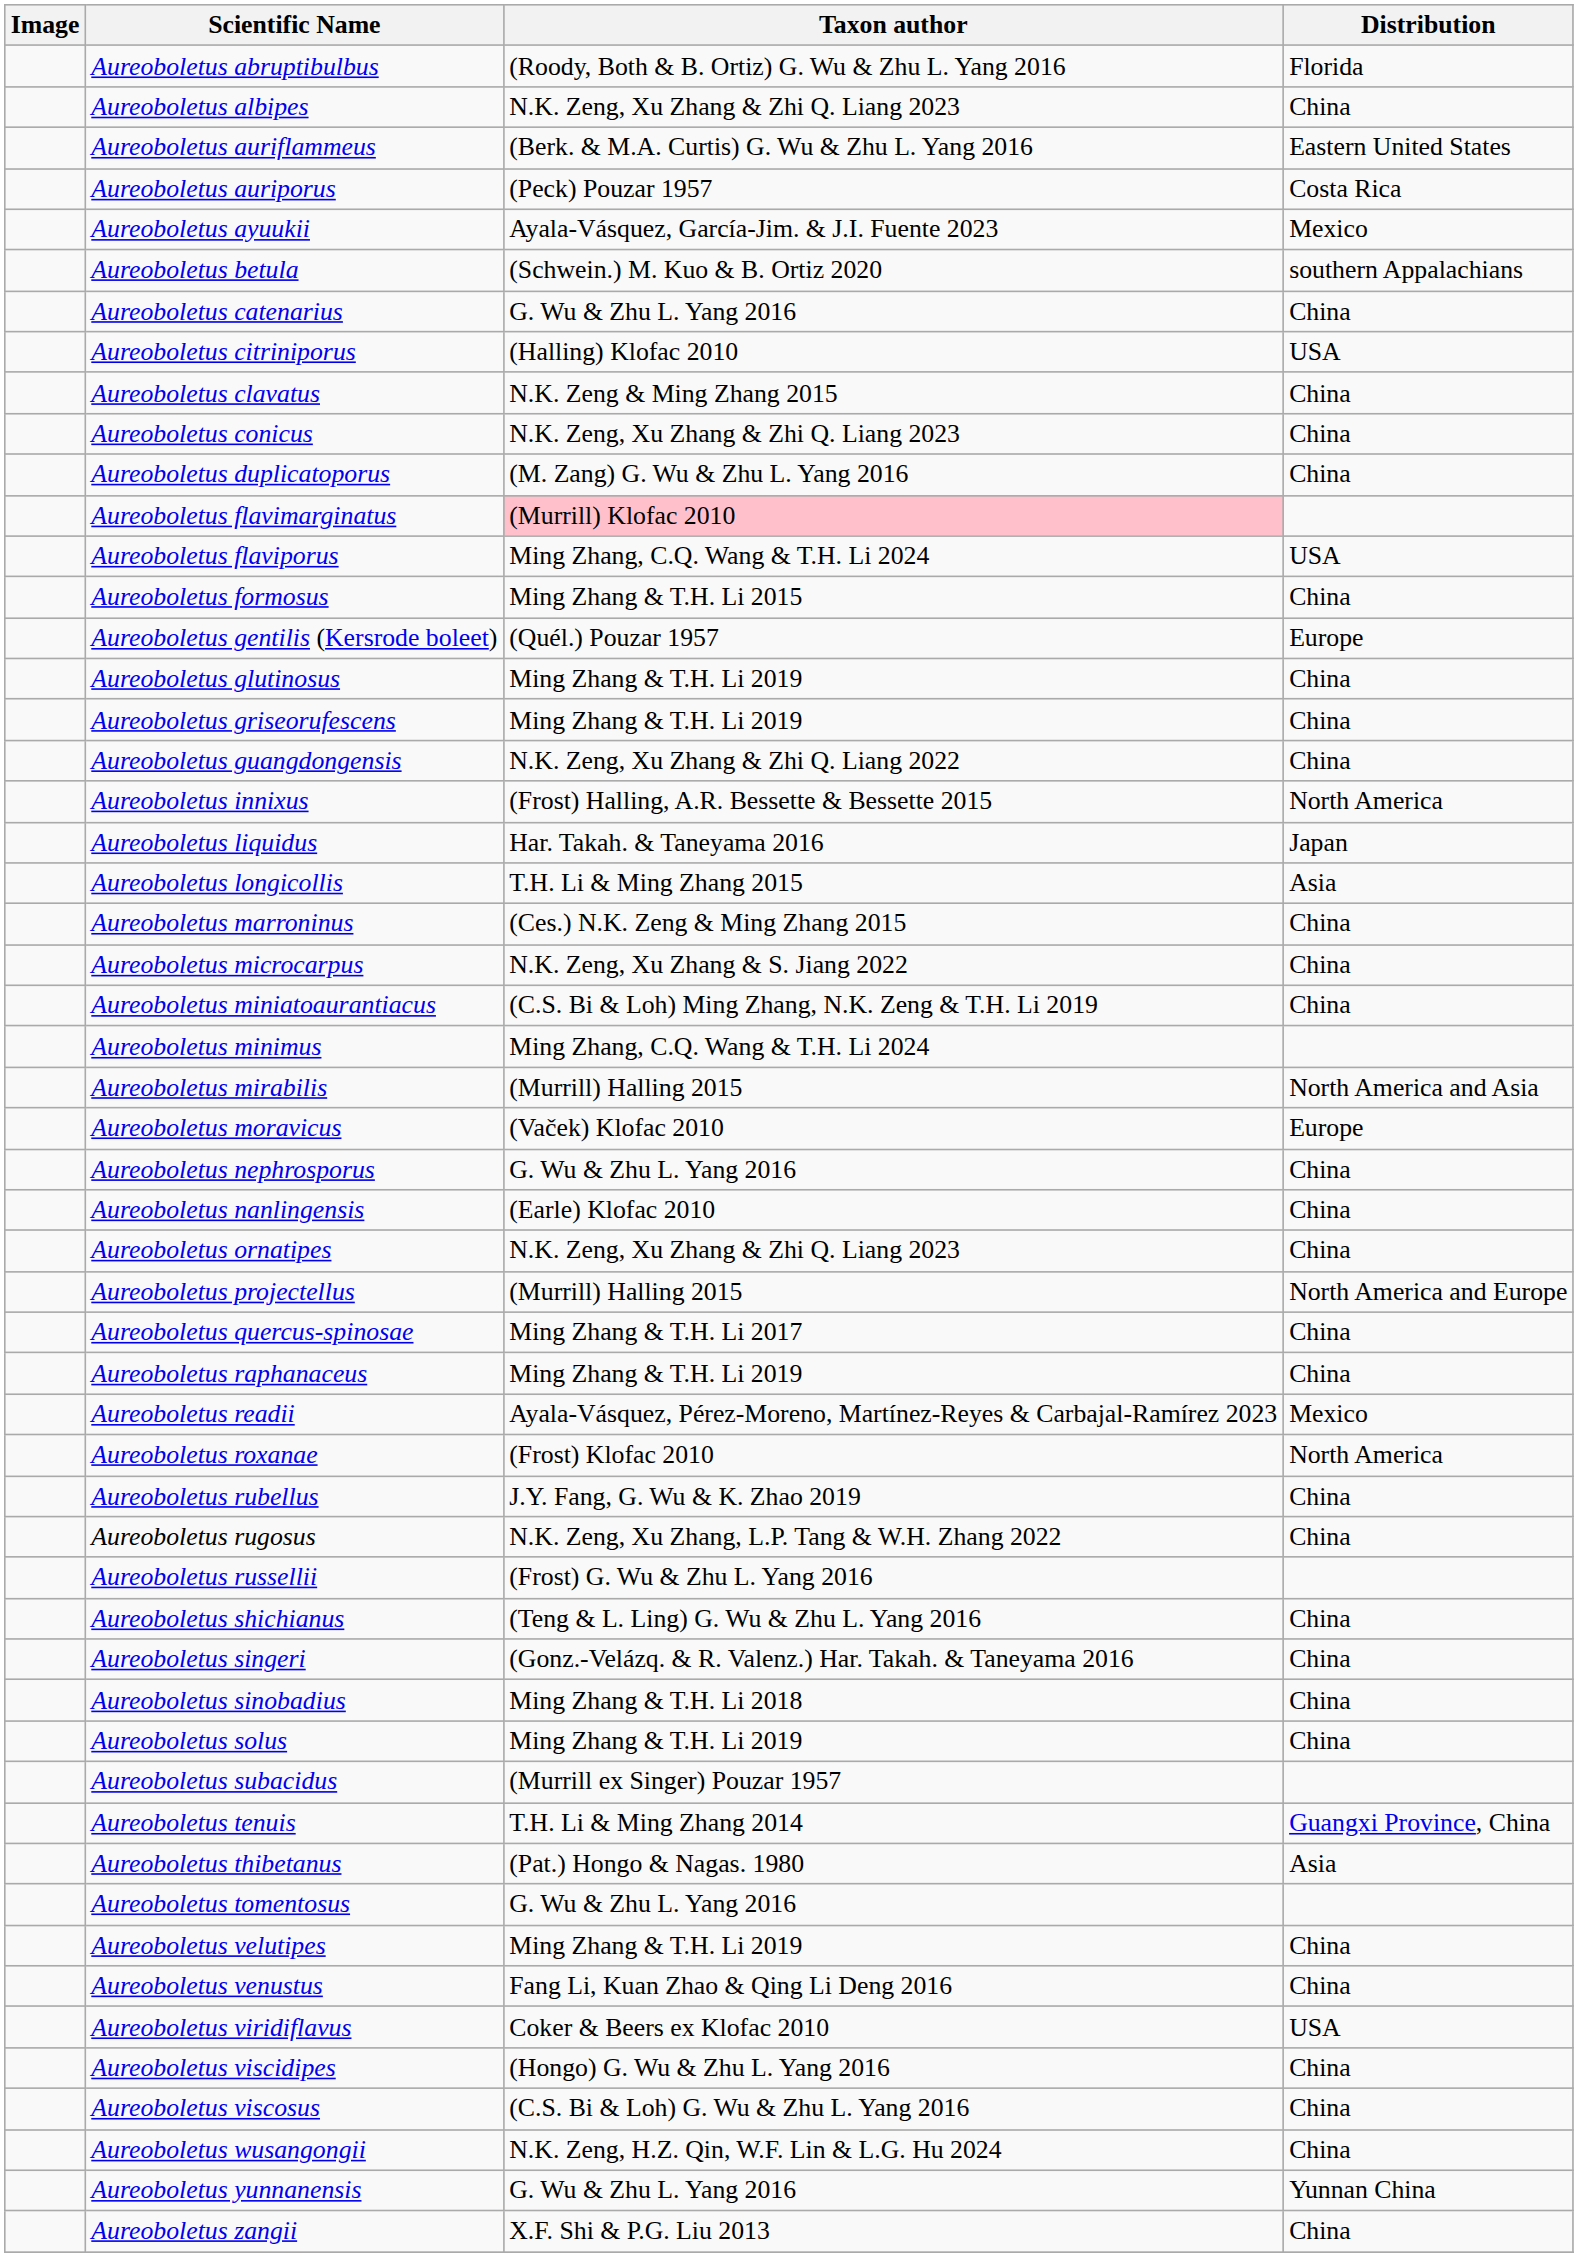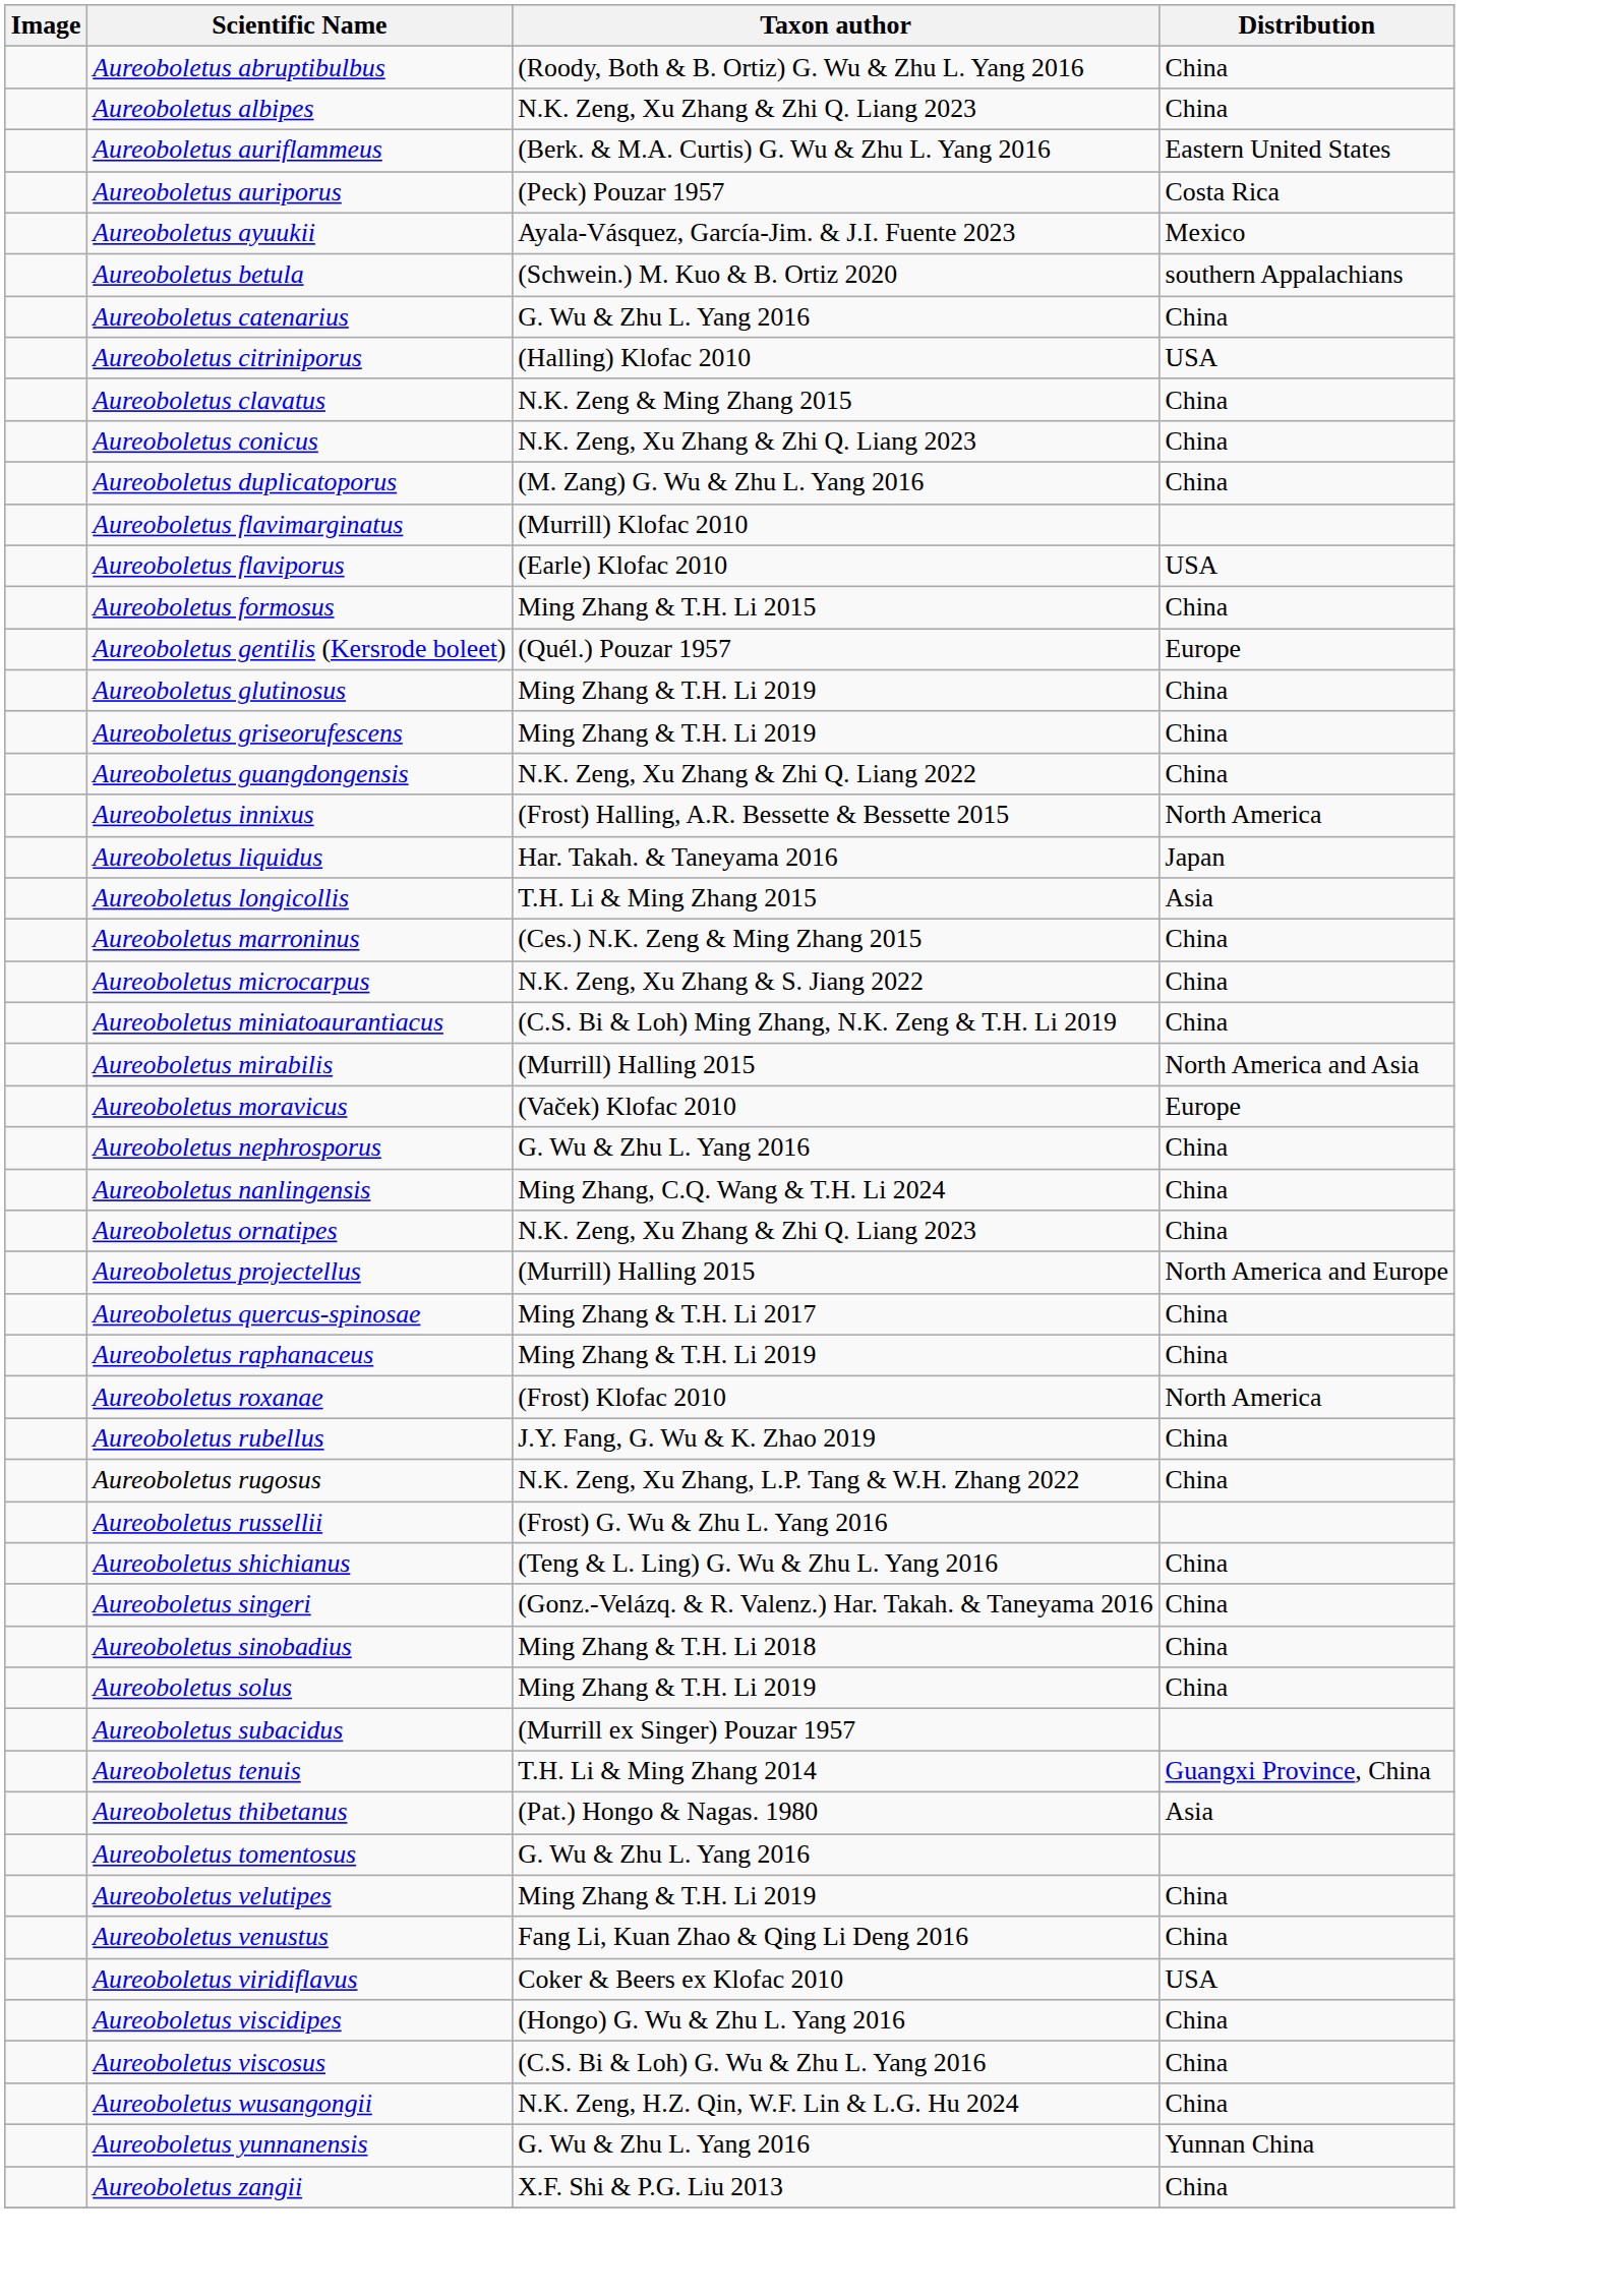Aureoboletus abruptibulbus | Distribution: Florida -> China
Aureoboletus flavimarginatus | Taxon author: pink background -> no background
Aureoboletus flaviporus | Taxon author: Ming Zhang, C.Q. Wang & T.H. Li 2024 -> (Earle) Klofac 2010
- row: Aureoboletus minimus | Ming Zhang, C.Q. Wang & T.H. Li 2024
Aureoboletus nanlingensis | Taxon author: (Earle) Klofac 2010 -> Ming Zhang, C.Q. Wang & T.H. Li 2024
- row: Aureoboletus readii | Ayala-Vásquez, Pérez-Moreno, Martínez-Reyes & Carbajal-Ramírez 2023 | Mexico
